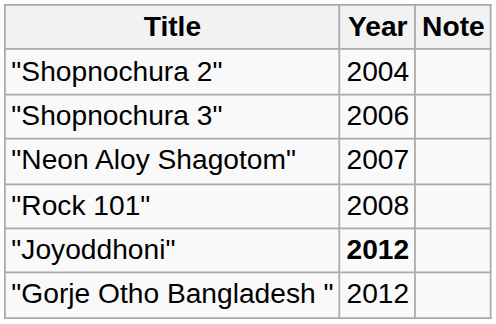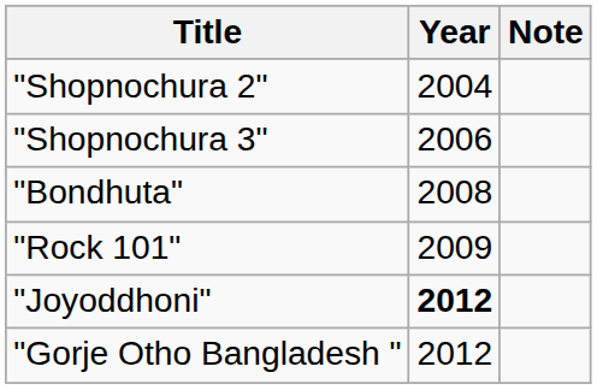- row: "Neon Aloy Shagotom" | 2007
+ row: "Bondhuta" | 2008
"Rock 101" | Year: 2008 -> 2009
